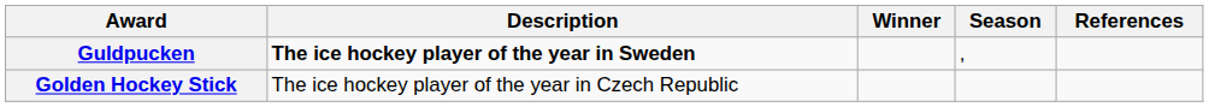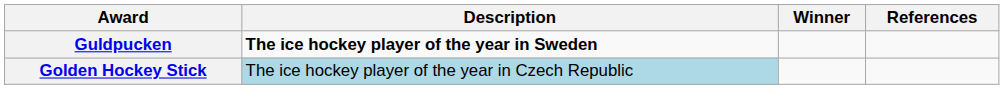- column: Season | ,
Golden Hockey Stick | Description: no background -> lightblue background
